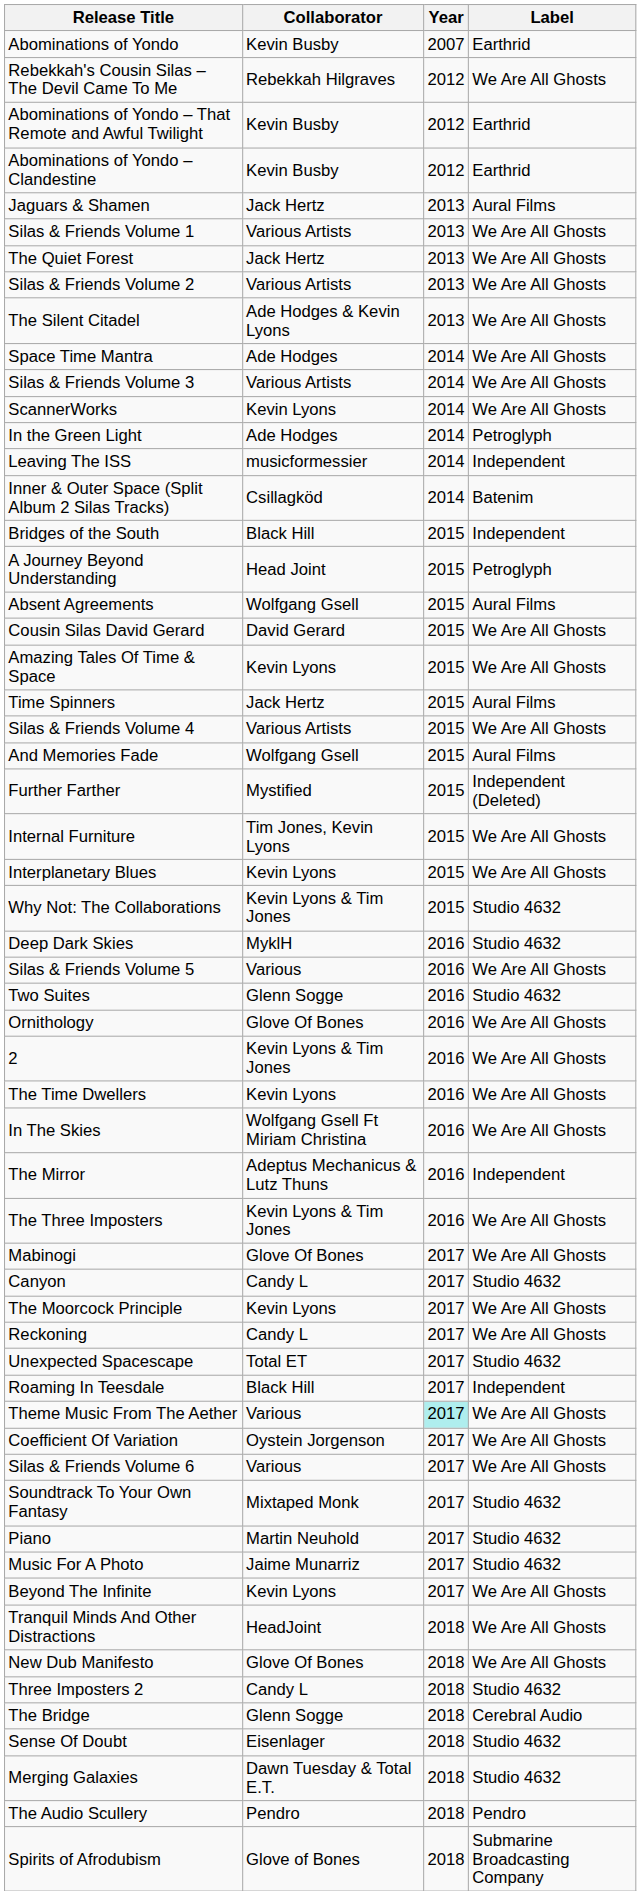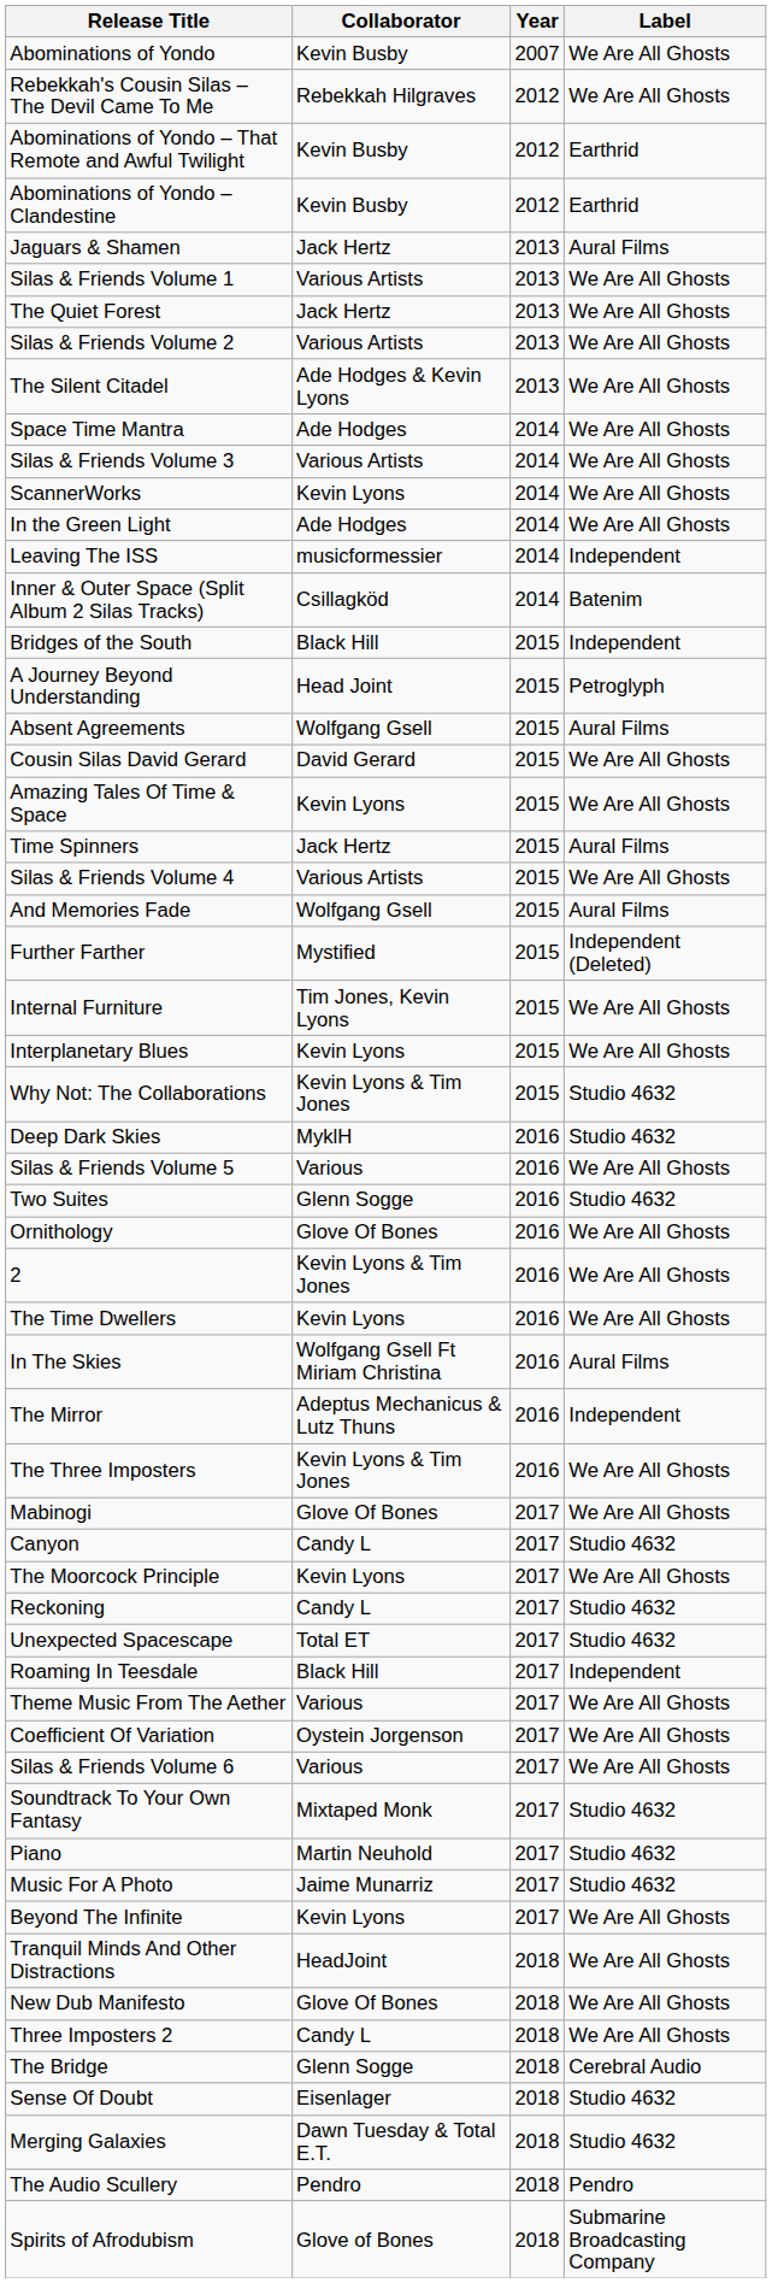Abominations of Yondo | Label: Earthrid -> We Are All Ghosts
In the Green Light | Label: Petroglyph -> We Are All Ghosts
In The Skies | Label: We Are All Ghosts -> Aural Films
Reckoning | Label: We Are All Ghosts -> Studio 4632
Theme Music From The Aether | Year: paleturquoise background -> no background
Three Imposters 2 | Label: Studio 4632 -> We Are All Ghosts
